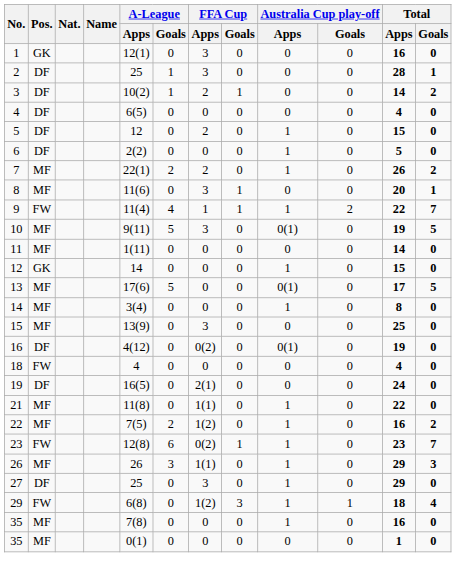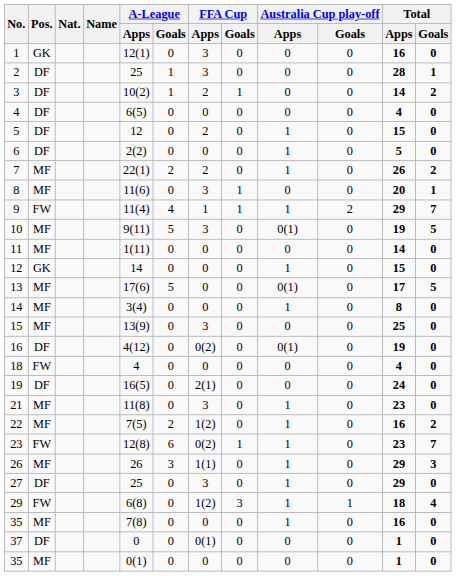9 | Total / Apps: 22 -> 29
21 | FFA Cup / Apps: 1(1) -> 3
21 | Total / Apps: 22 -> 23
+ row: 37 | DF | 0 | 0 | 0(1) | 0 | 0 | 0 | 1 | 0
